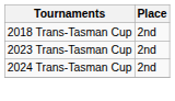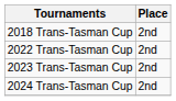+ row: 2022 Trans-Tasman Cup | 2nd
